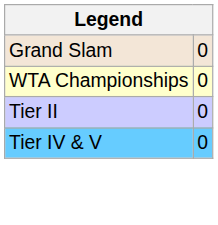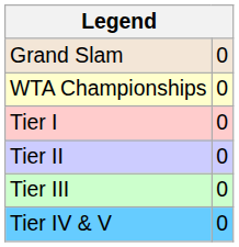+ row: Tier I | 0
+ row: Tier III | 0
